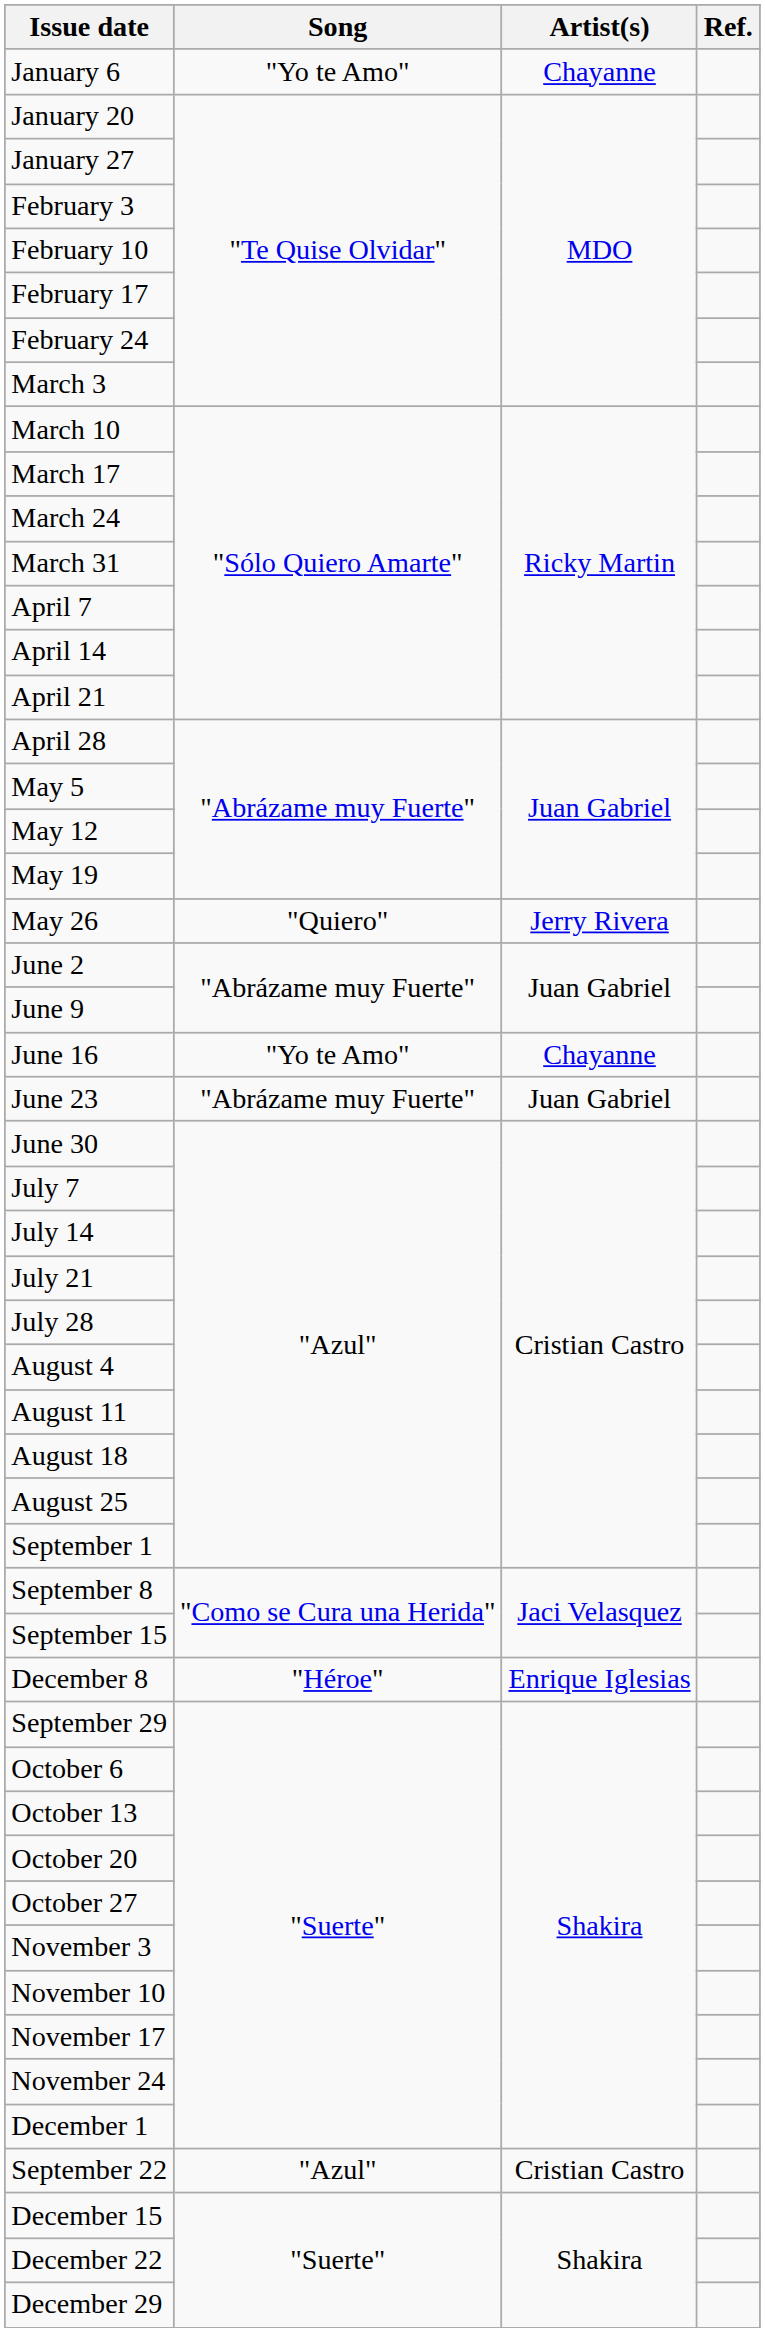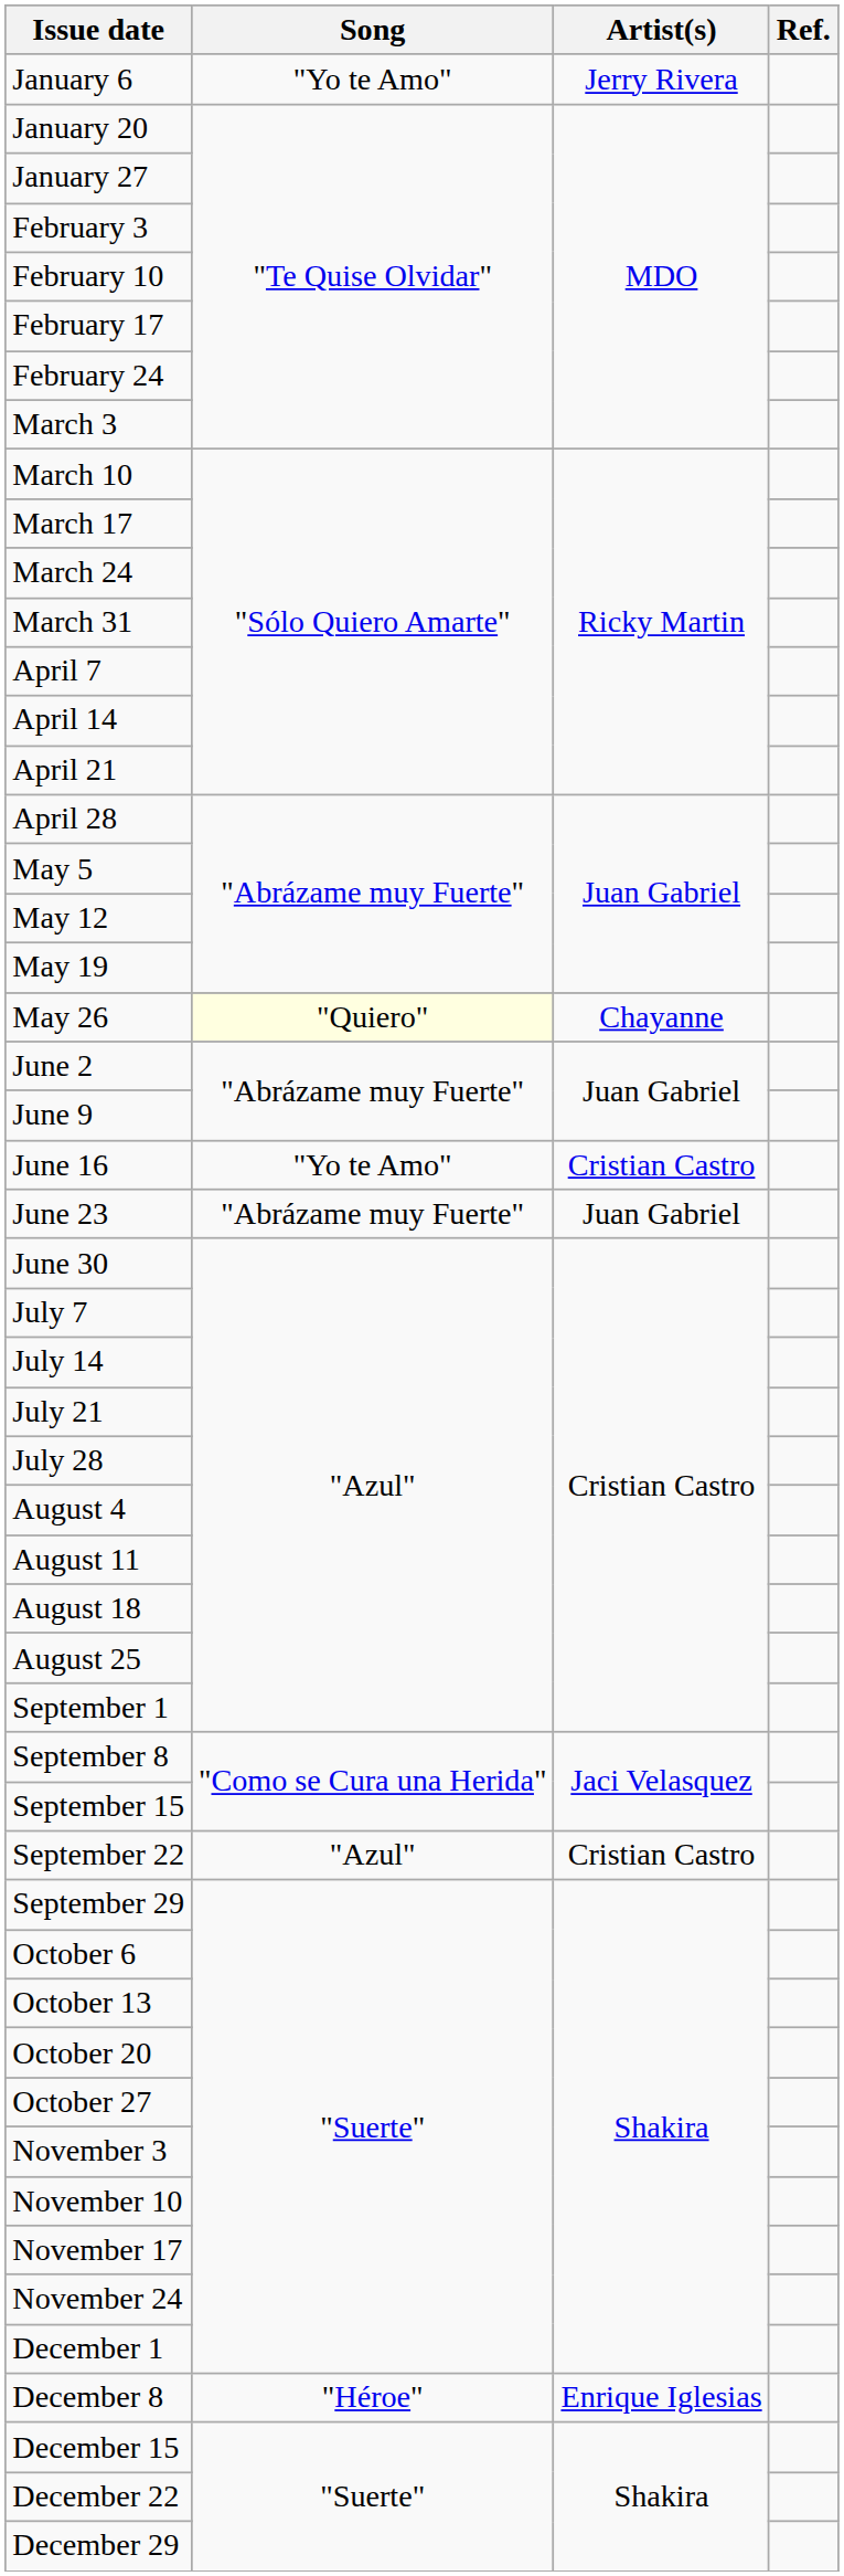January 6 | Artist(s): Chayanne -> Jerry Rivera
May 26 | Song: no background -> lightyellow background
May 26 | Artist(s): Jerry Rivera -> Chayanne
June 16 | Artist(s): Chayanne -> Cristian Castro
rows swapped: September 22 <-> December 8
